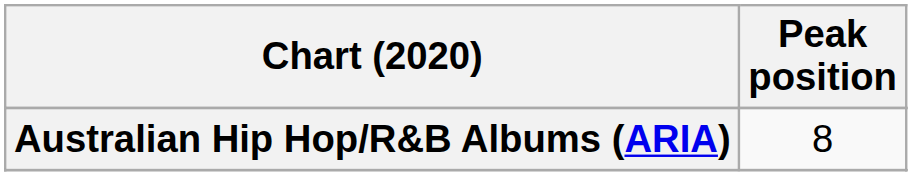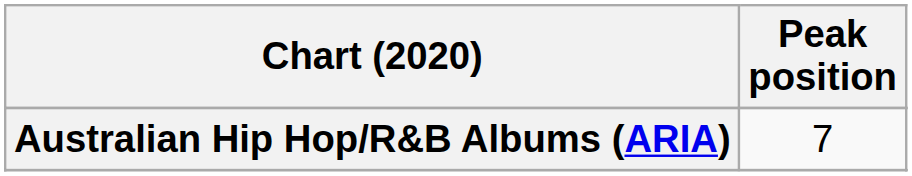Australian Hip Hop/R&B Albums (ARIA) | Peak position: 8 -> 7
